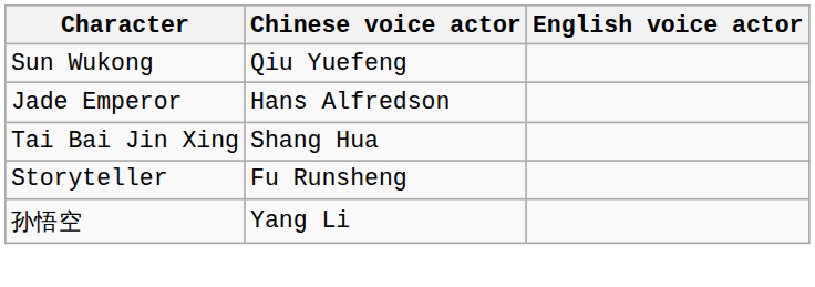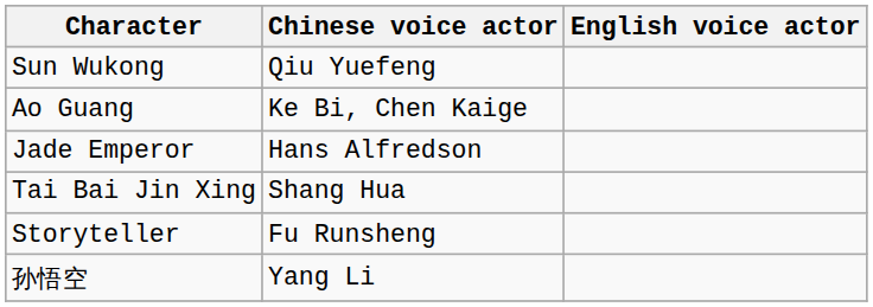+ row: Ao Guang | Ke Bi, Chen Kaige
